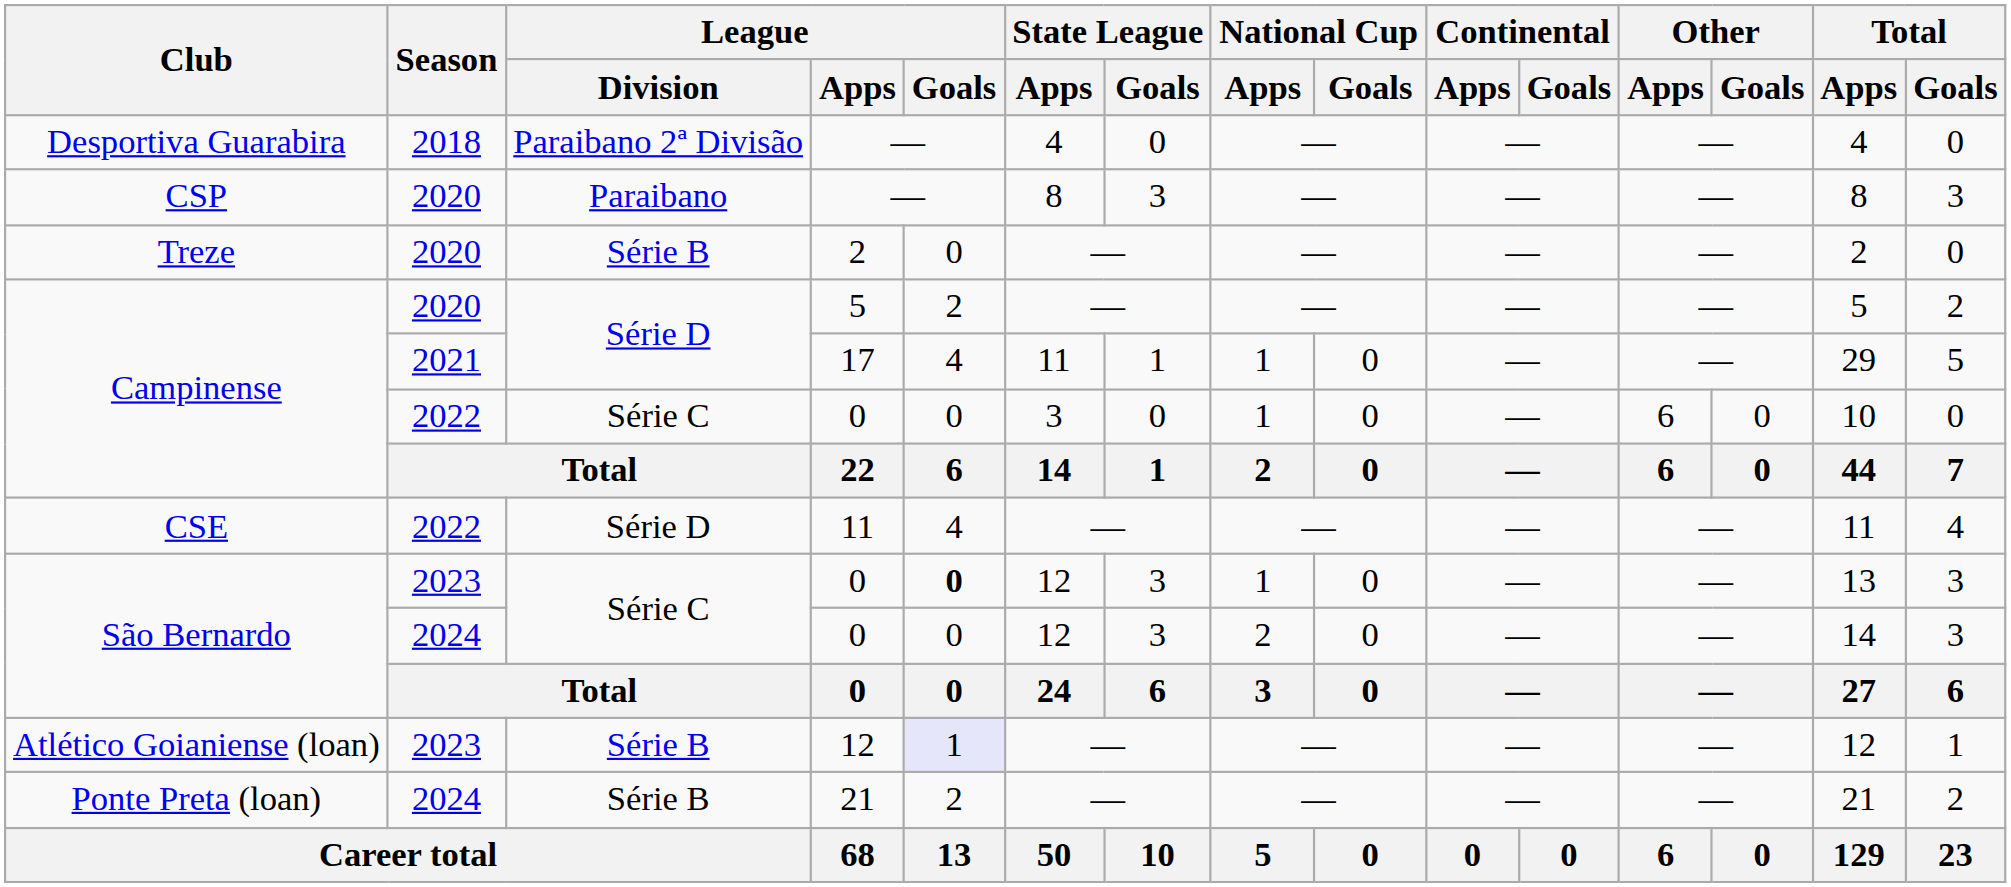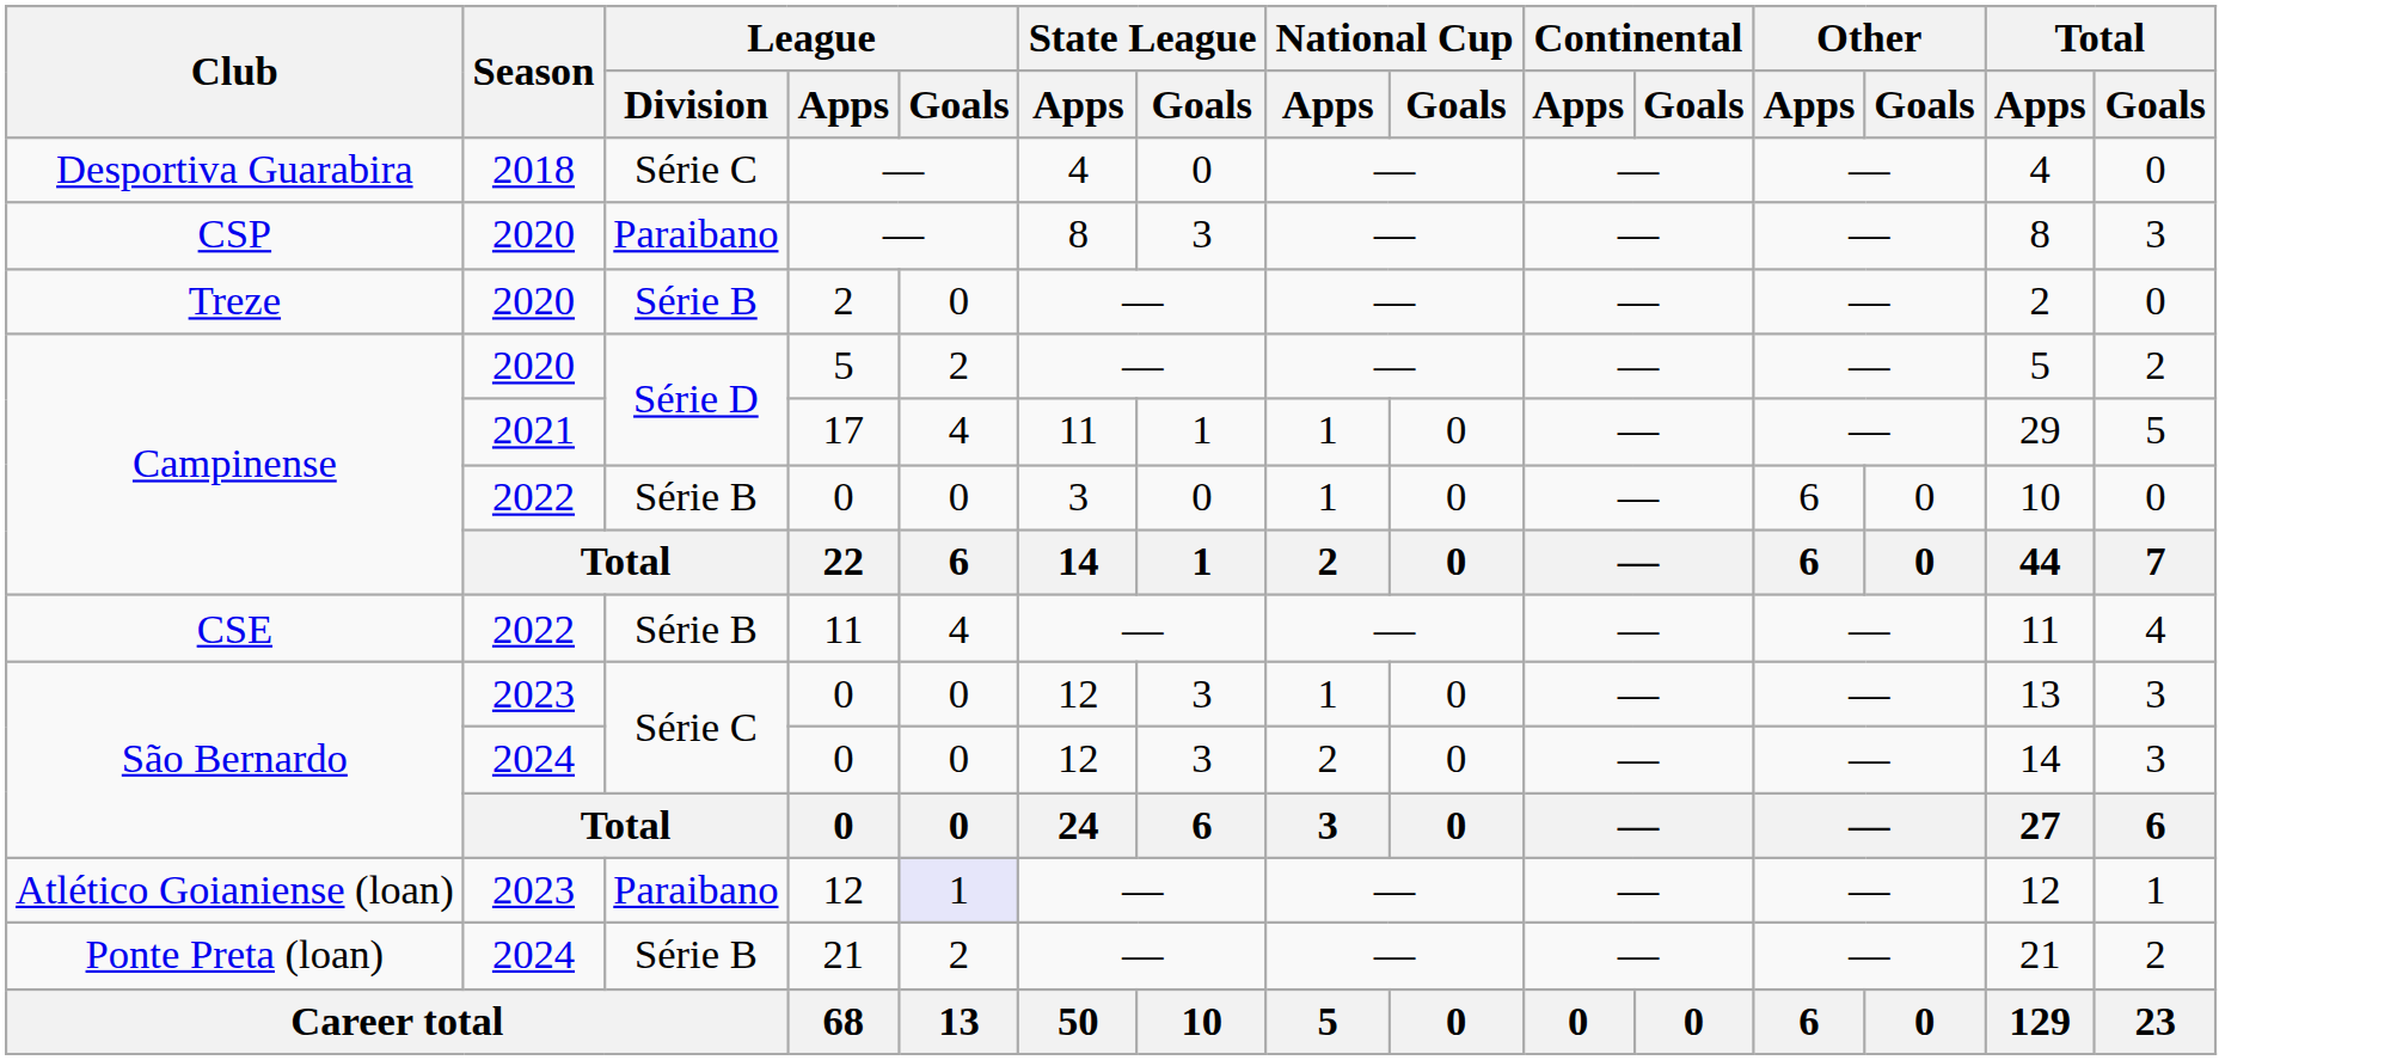Desportiva Guarabira | League / Division: Paraibano 2ª Divisão -> Série C
Campinense / 2022 | League / Division: Série C -> Série B
CSE | League / Division: Série D -> Série B
São Bernardo / 2023 | League / Goals: bold -> normal
Atlético Goianiense (loan) | League / Division: Série B -> Paraibano
